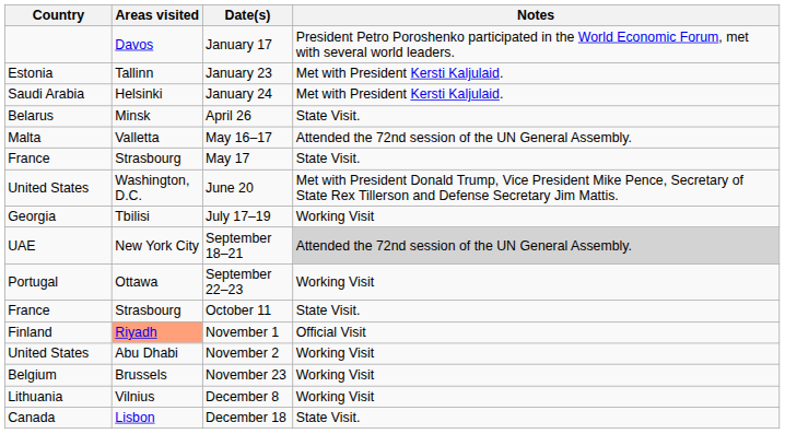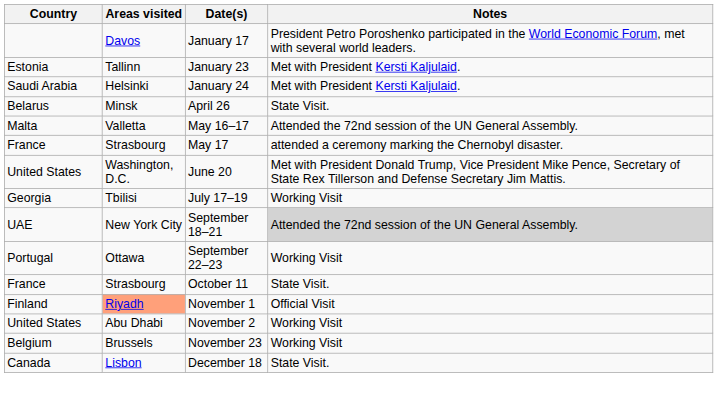May 17 | Notes: State Visit. -> attended a ceremony marking the Chernobyl disaster.
- row: Lithuania | Vilnius | December 8 | Working Visit
